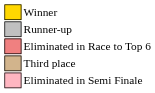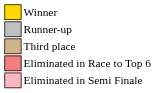rows swapped: Third place <-> Eliminated in Race to Top 6
